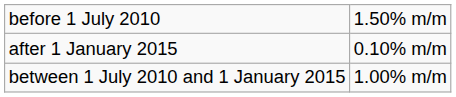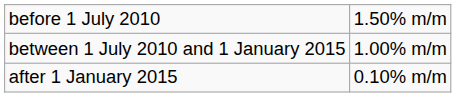rows swapped: between 1 July 2010 and 1 January 2015 <-> after 1 January 2015
